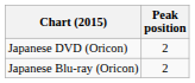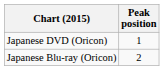Japanese DVD (Oricon) | Peak position: 2 -> 1
